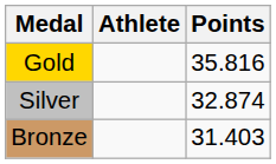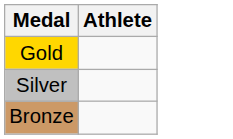- column: Points | 35.816 | 32.874 | 31.403
